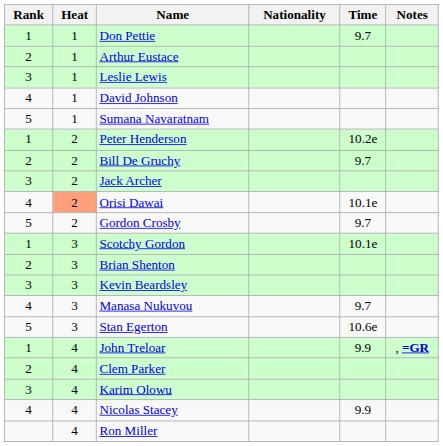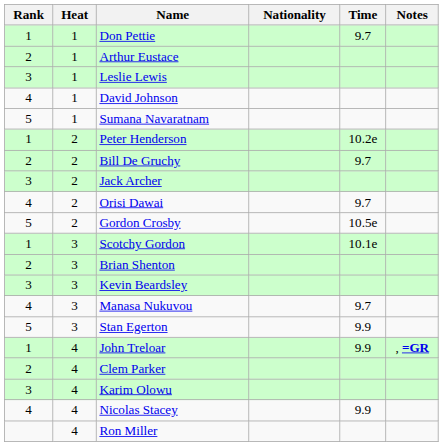Orisi Dawai | Heat: lightsalmon background -> no background
Orisi Dawai | Time: 10.1e -> 9.7
Gordon Crosby | Time: 9.7 -> 10.5e
Stan Egerton | Time: 10.6e -> 9.9
